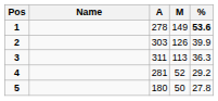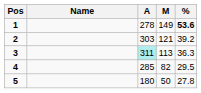2 | M: 126 -> 121
2 | %: 39.9 -> 39.2
3 | A: no background -> paleturquoise background
4 | A: 281 -> 285
4 | M: 52 -> 82
4 | %: 29.2 -> 29.5
